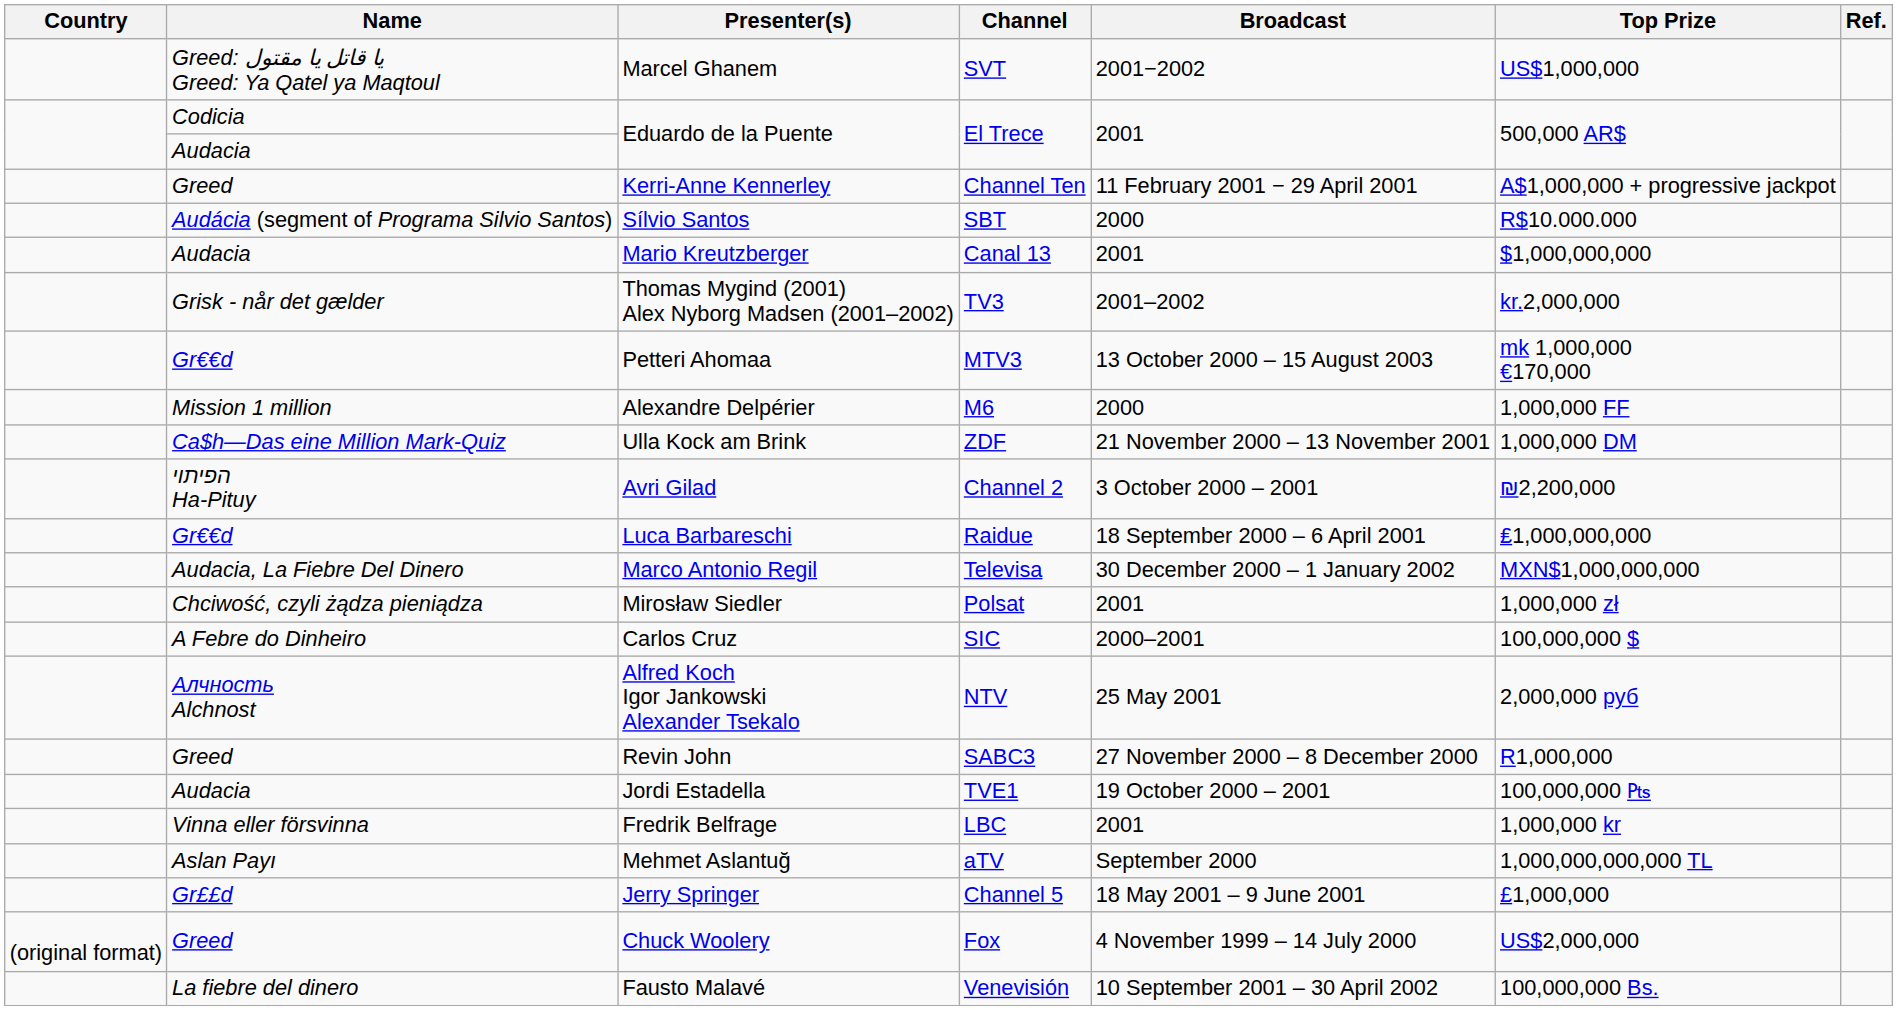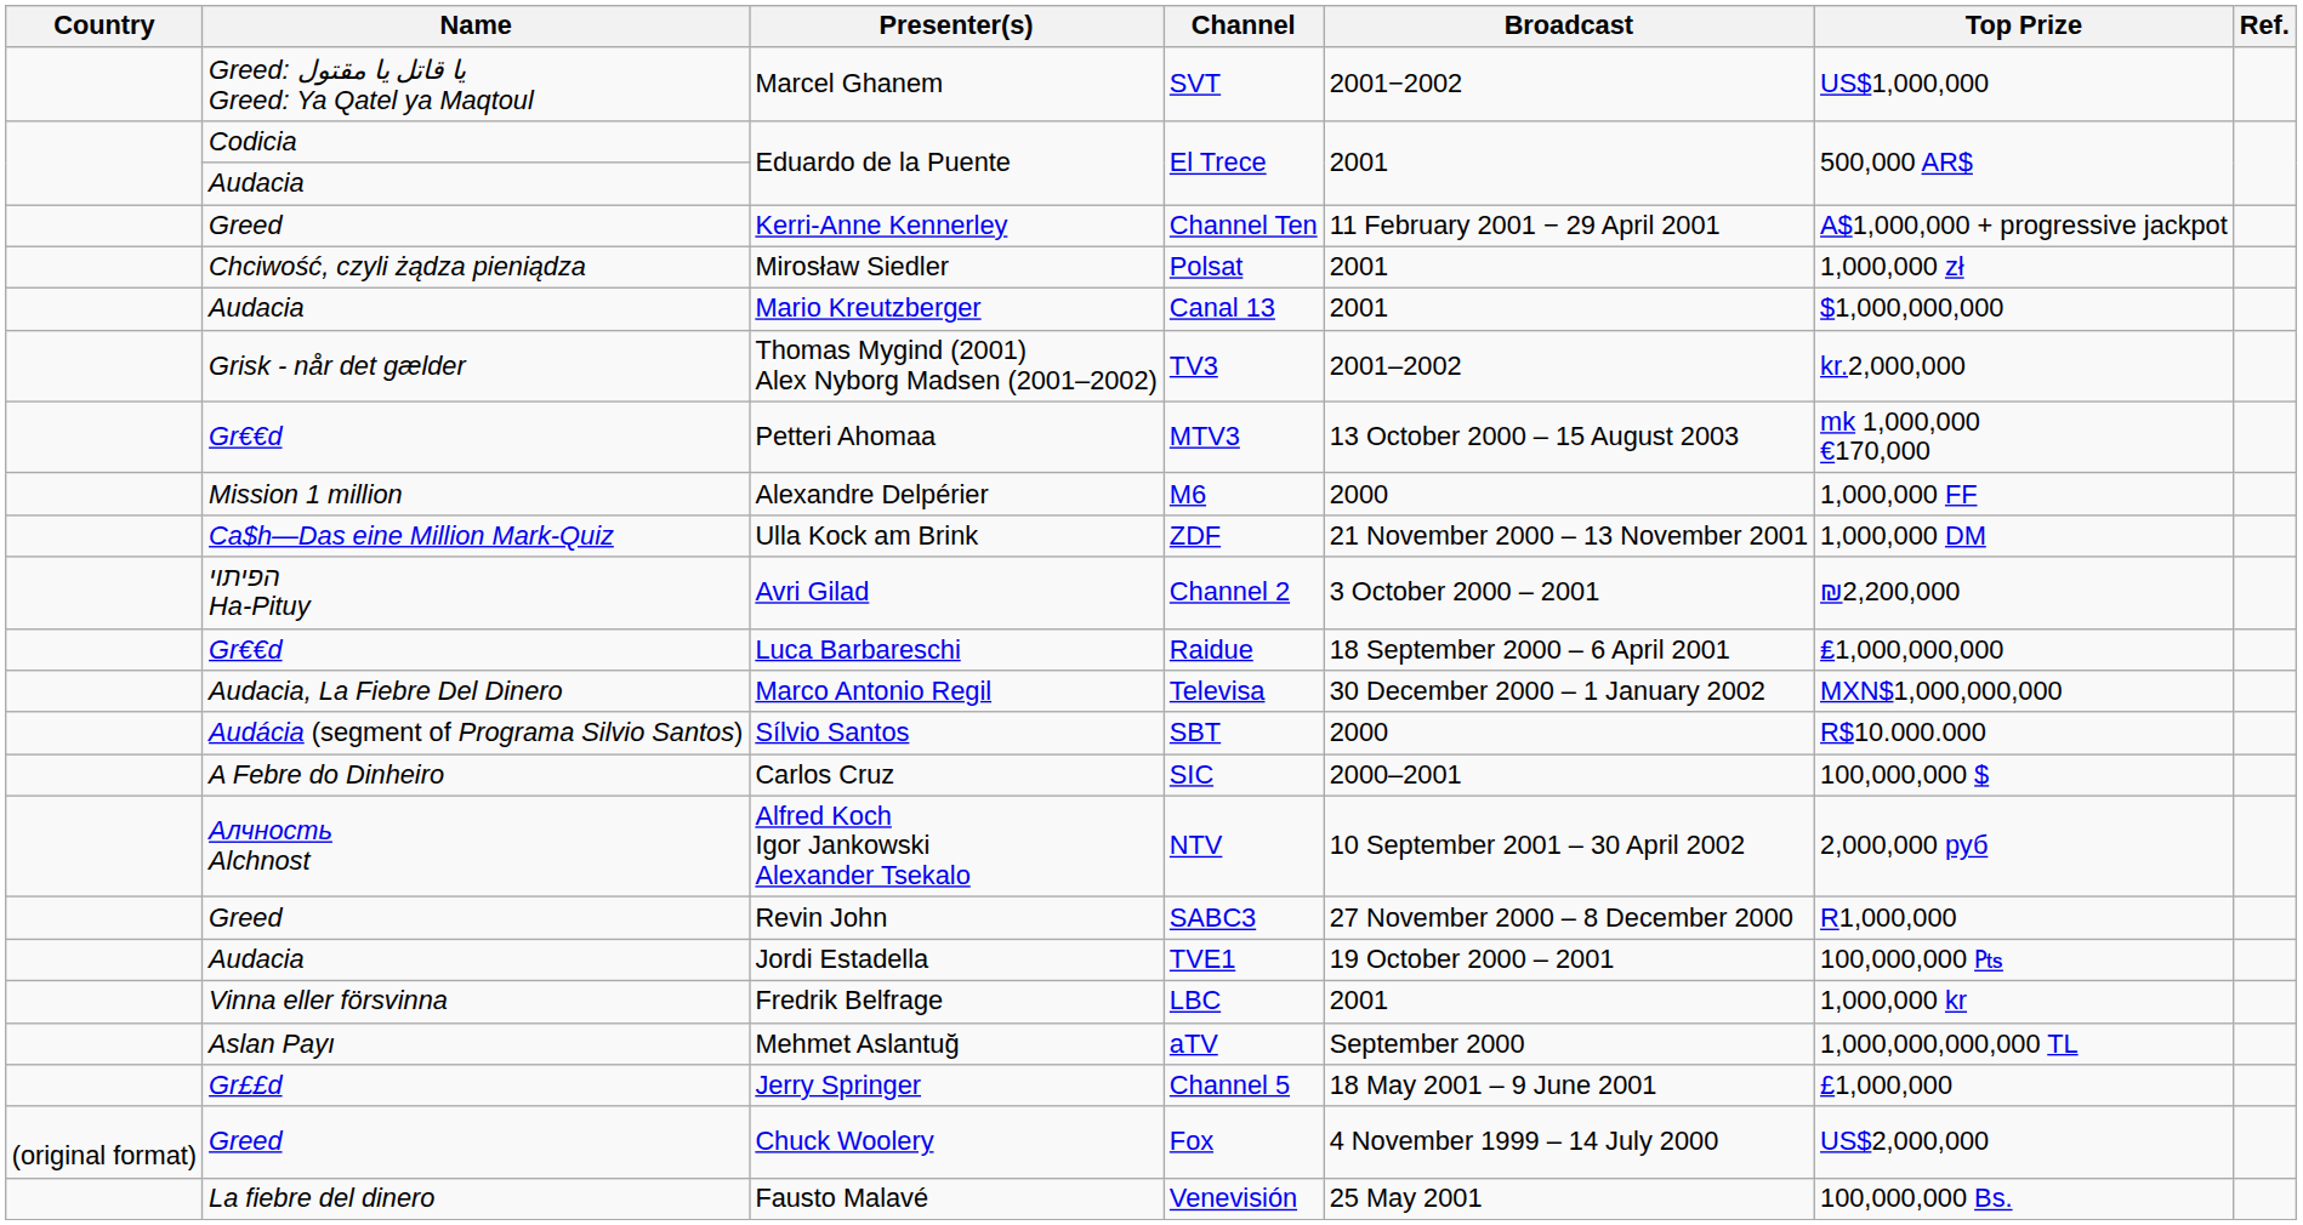rows swapped: Sílvio Santos <-> Mirosław Siedler
Alfred Koch Igor Jankowski Alexander Tsekalo | Broadcast: 25 May 2001 -> 10 September 2001 – 30 April 2002
Fausto Malavé | Broadcast: 10 September 2001 – 30 April 2002 -> 25 May 2001
